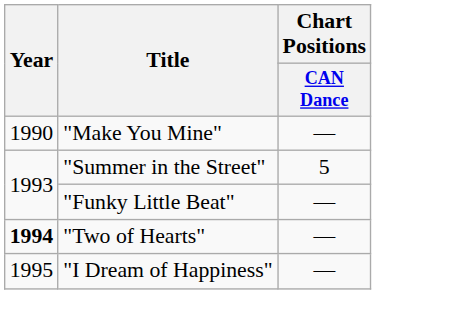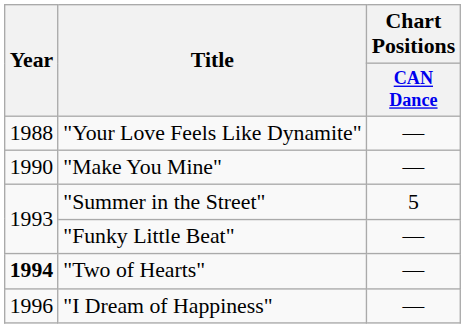+ row: 1988 | "Your Love Feels Like Dynamite" | —
"I Dream of Happiness" | Year: 1995 -> 1996
